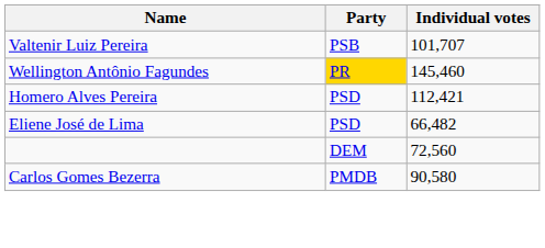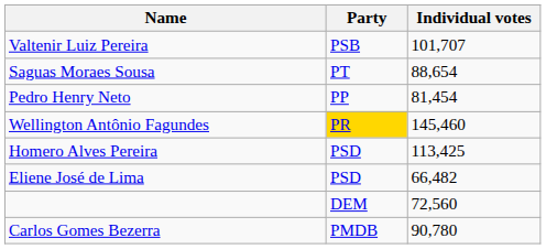+ row: Saguas Moraes Sousa | PT | 88,654
+ row: Pedro Henry Neto | PP | 81,454
Homero Alves Pereira | Individual votes: 112,421 -> 113,425
Carlos Gomes Bezerra | Individual votes: 90,580 -> 90,780
